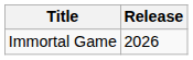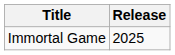Immortal Game | Release: 2026 -> 2025
